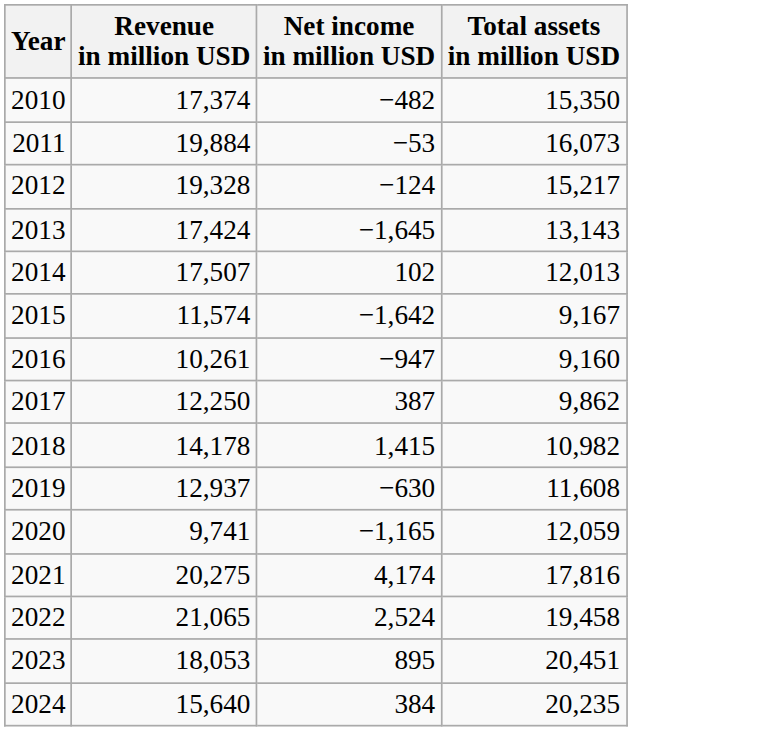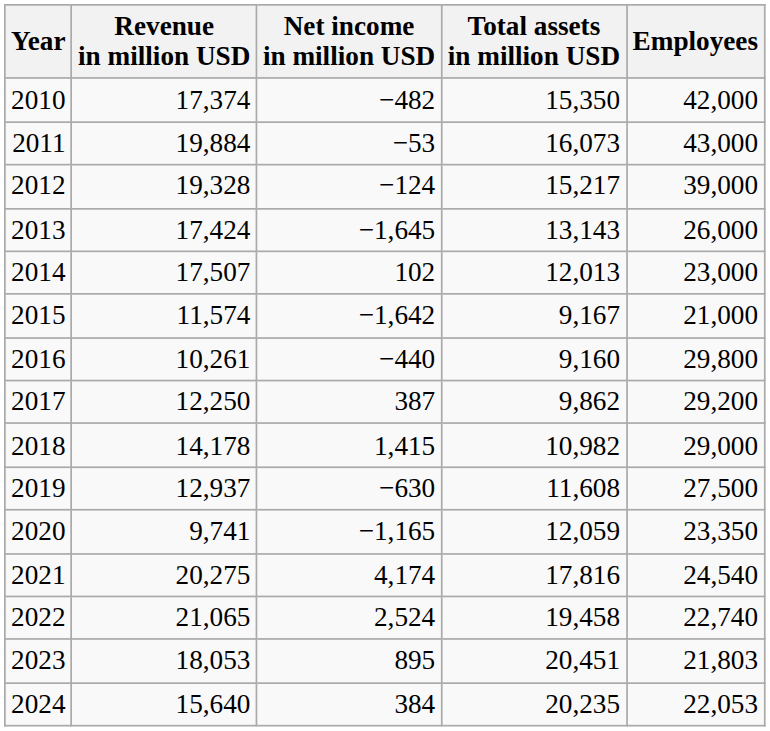+ column: Employees | 42,000 | 43,000 | 39,000 | 26,000 | 23,000 | 21,000 | 29,800 | 29,200 | 29,000 | 27,500 | 23,350 | 24,540 | 22,740 | 21,803 | 22,053
2016 | Net income in million USD: −947 -> −440
